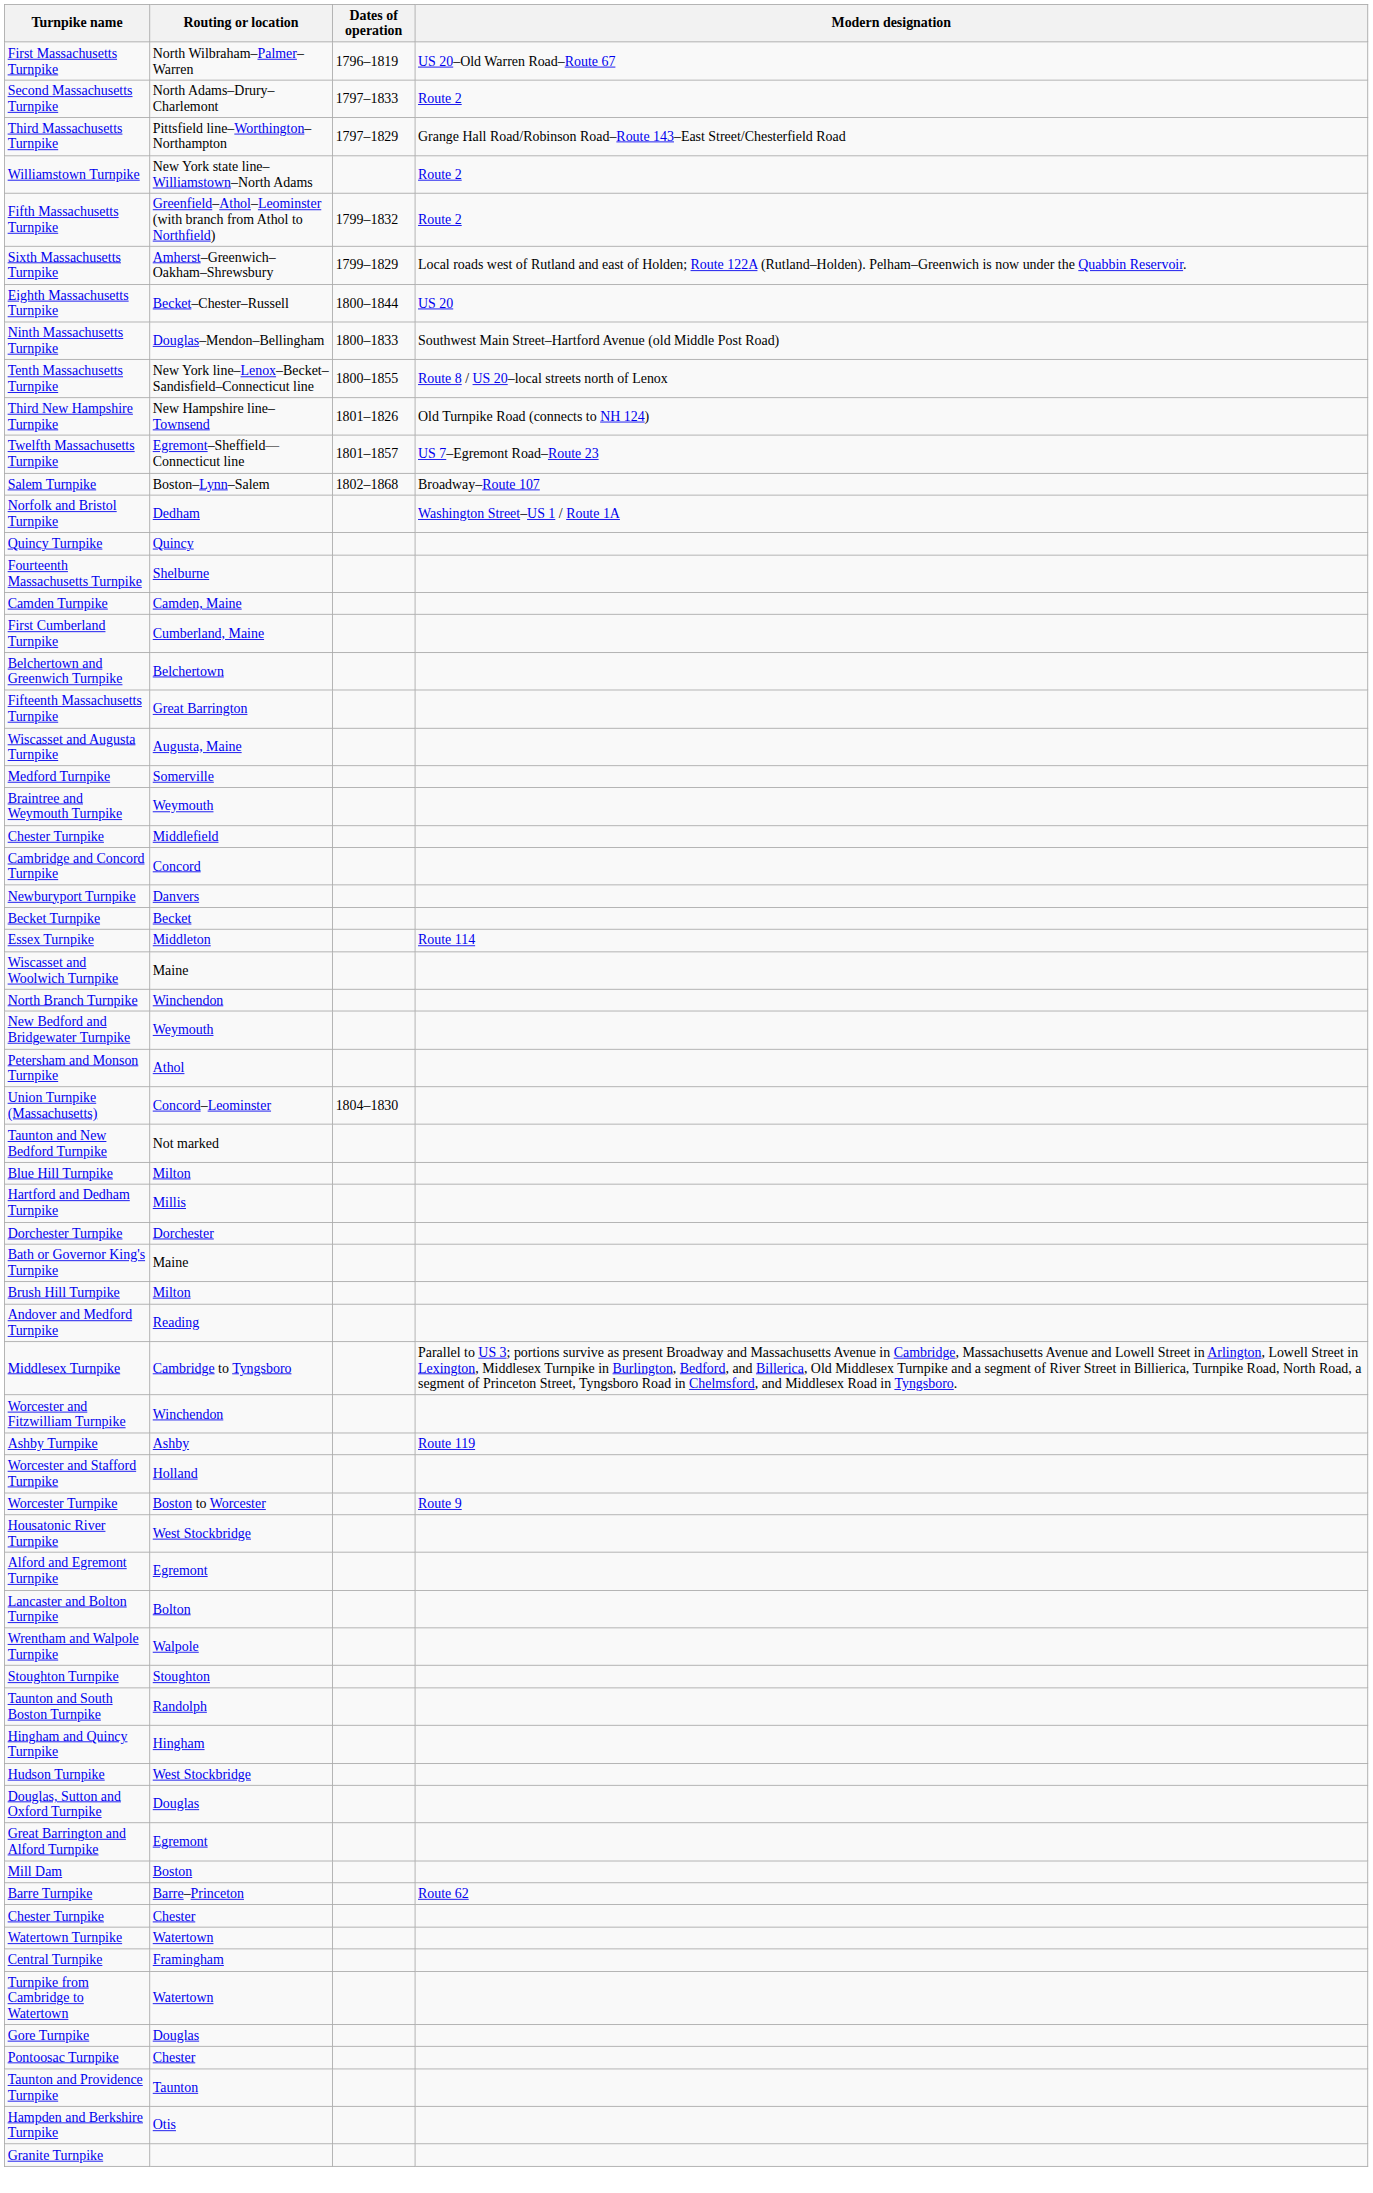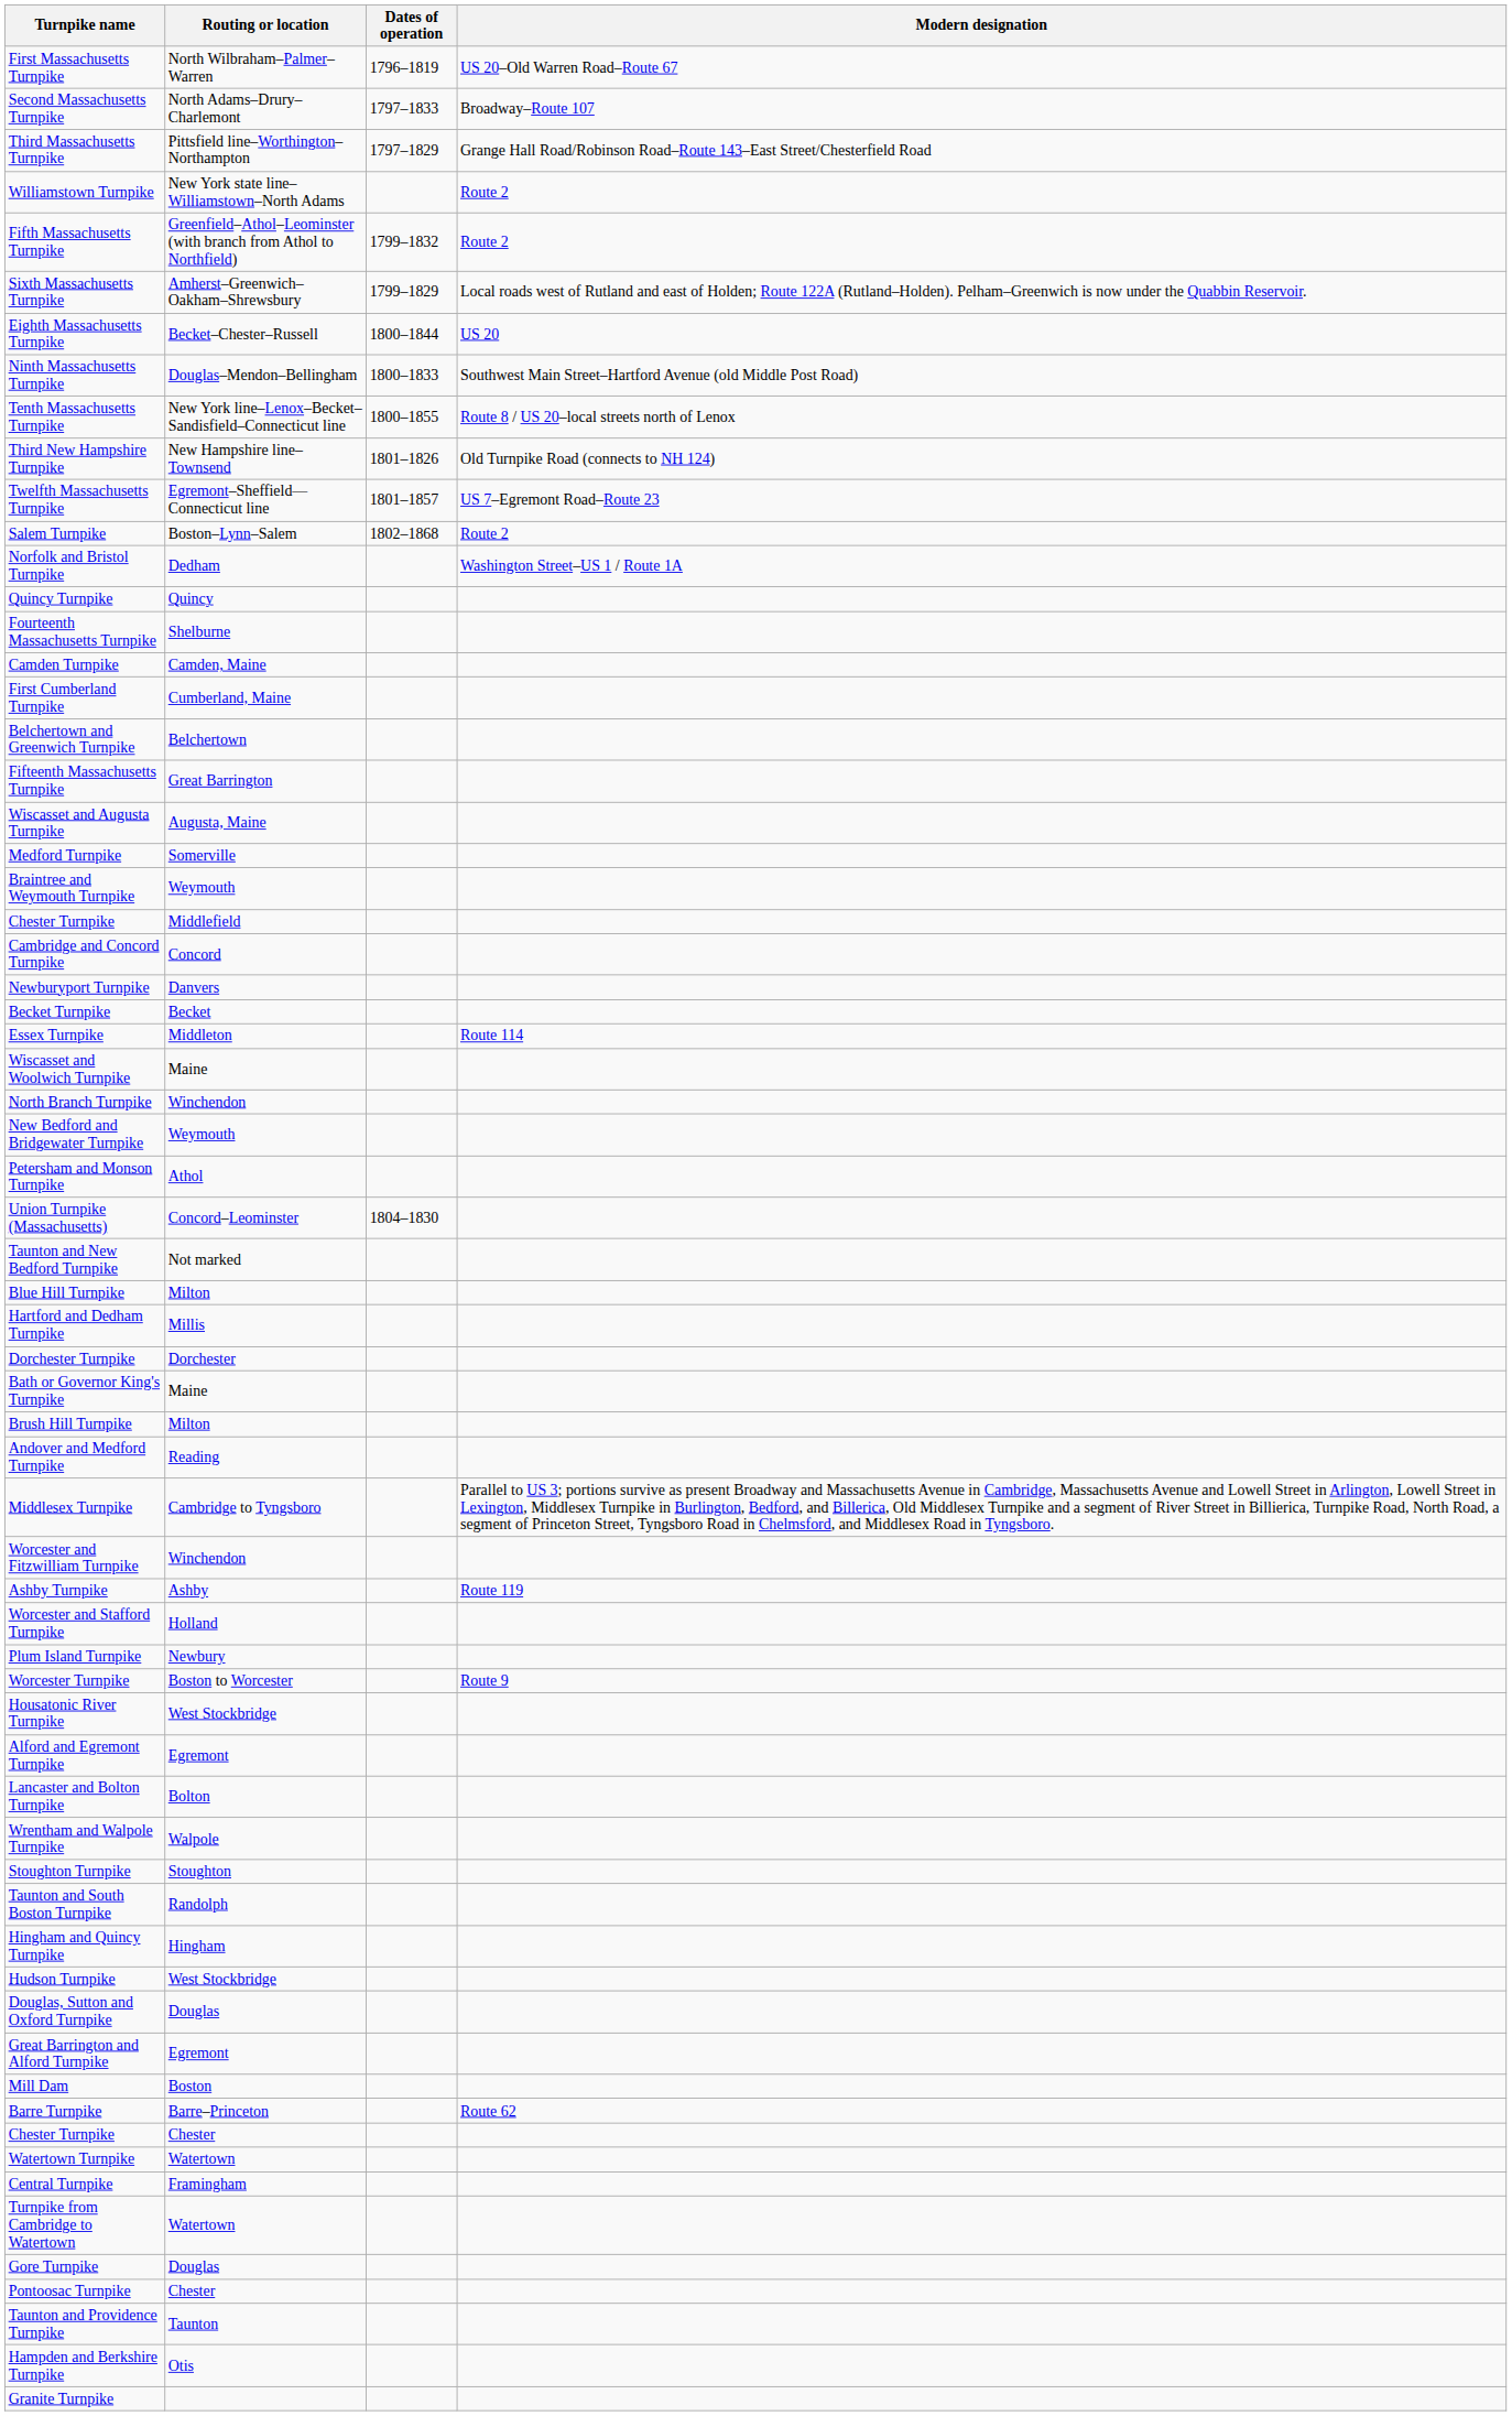Second Massachusetts Turnpike | Modern designation: Route 2 -> Broadway–Route 107
Salem Turnpike | Modern designation: Broadway–Route 107 -> Route 2
+ row: Plum Island Turnpike | Newbury
